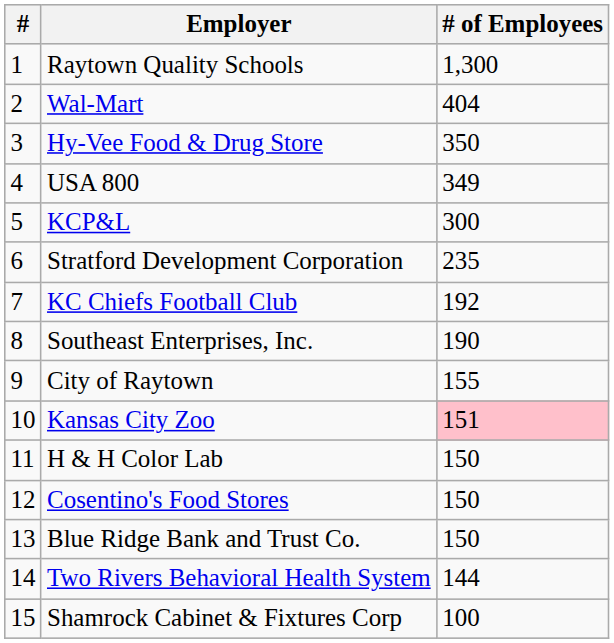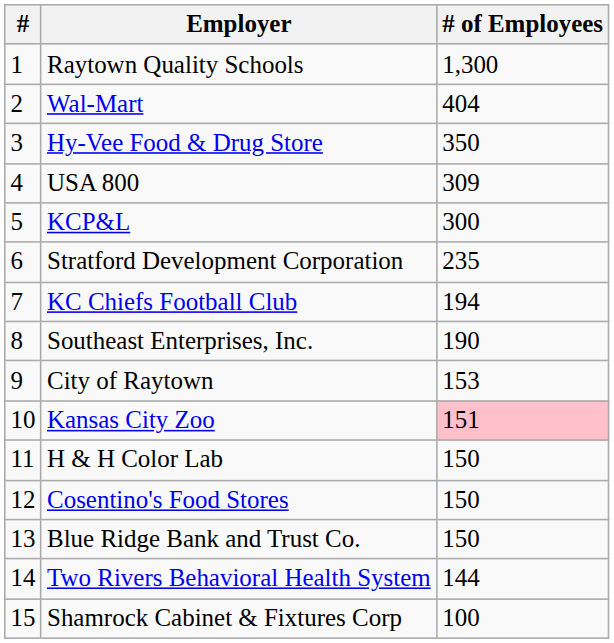USA 800 | # of Employees: 349 -> 309
KC Chiefs Football Club | # of Employees: 192 -> 194
City of Raytown | # of Employees: 155 -> 153
